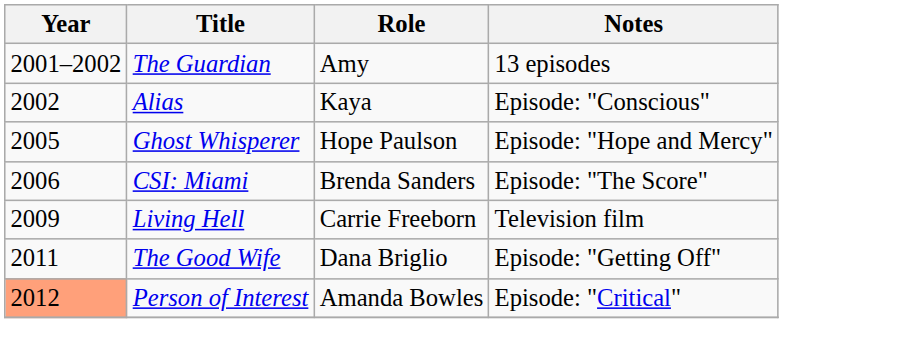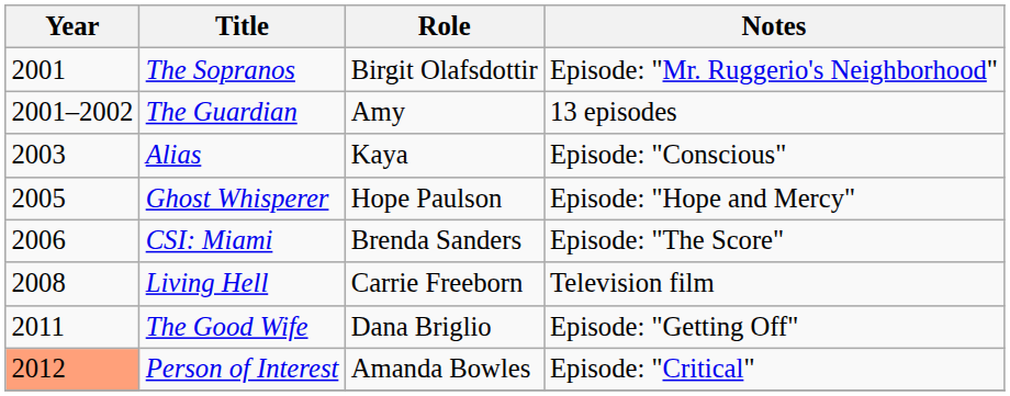+ row: 2001 | The Sopranos | Birgit Olafsdottir | Episode: "Mr. Ruggerio's Neighborhood"
Alias | Year: 2002 -> 2003
Living Hell | Year: 2009 -> 2008
